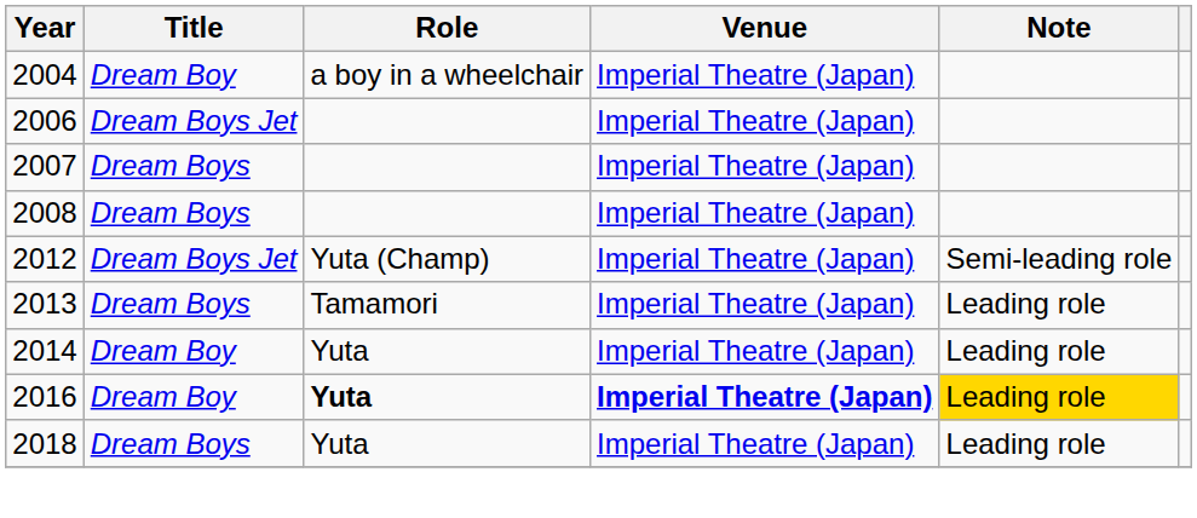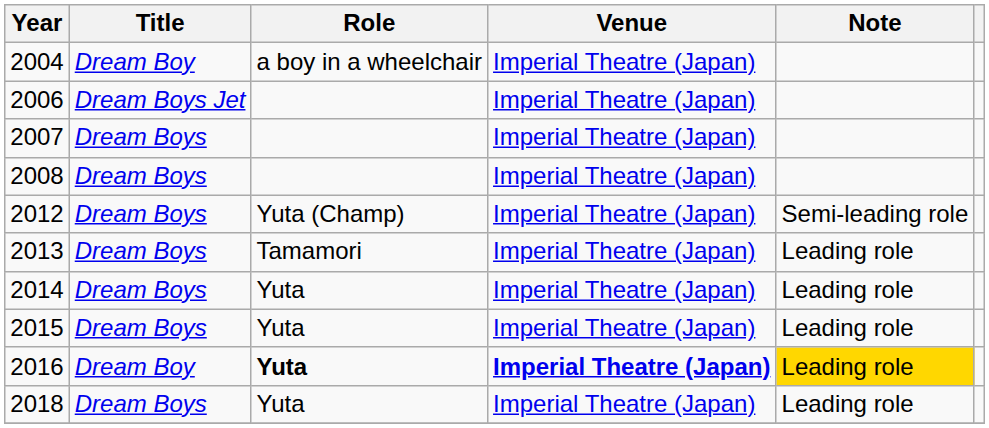2012 | Title: Dream Boys Jet -> Dream Boys
2014 | Title: Dream Boy -> Dream Boys
+ row: 2015 | Dream Boys | Yuta | Imperial Theatre (Japan) | Leading role
